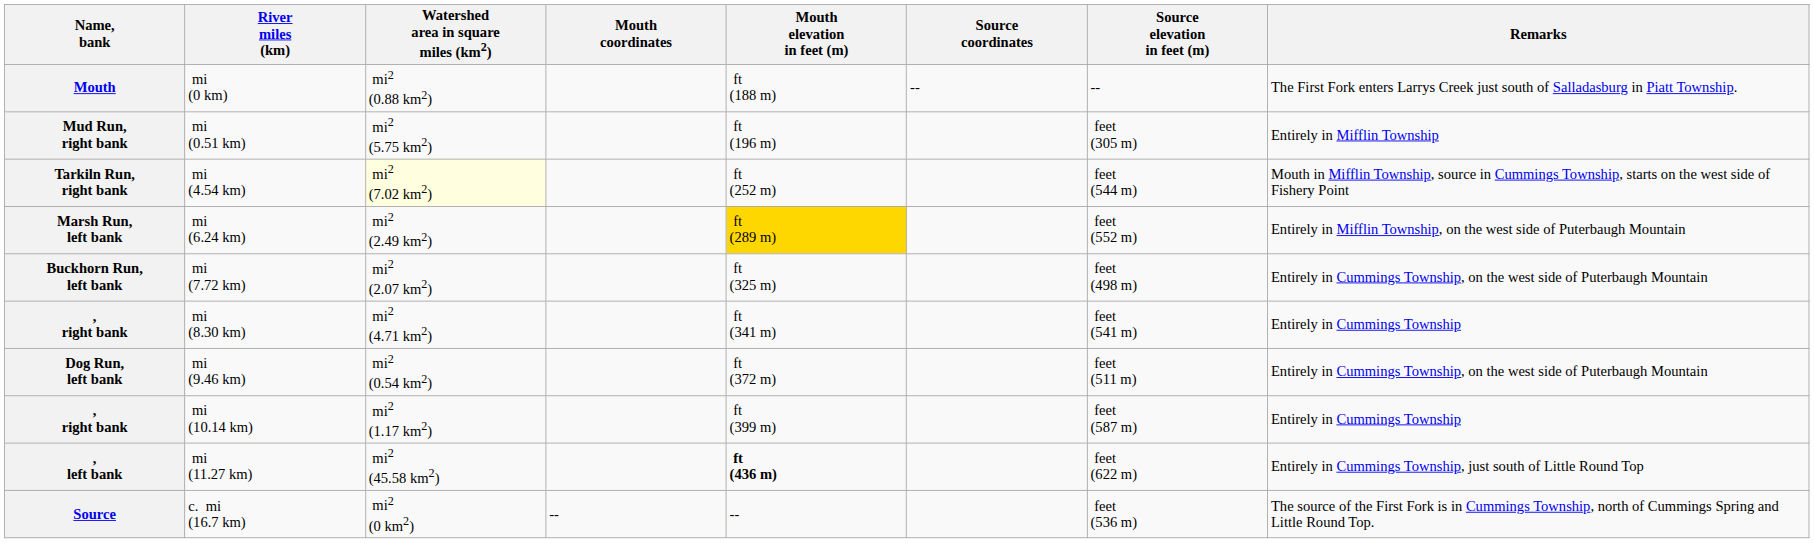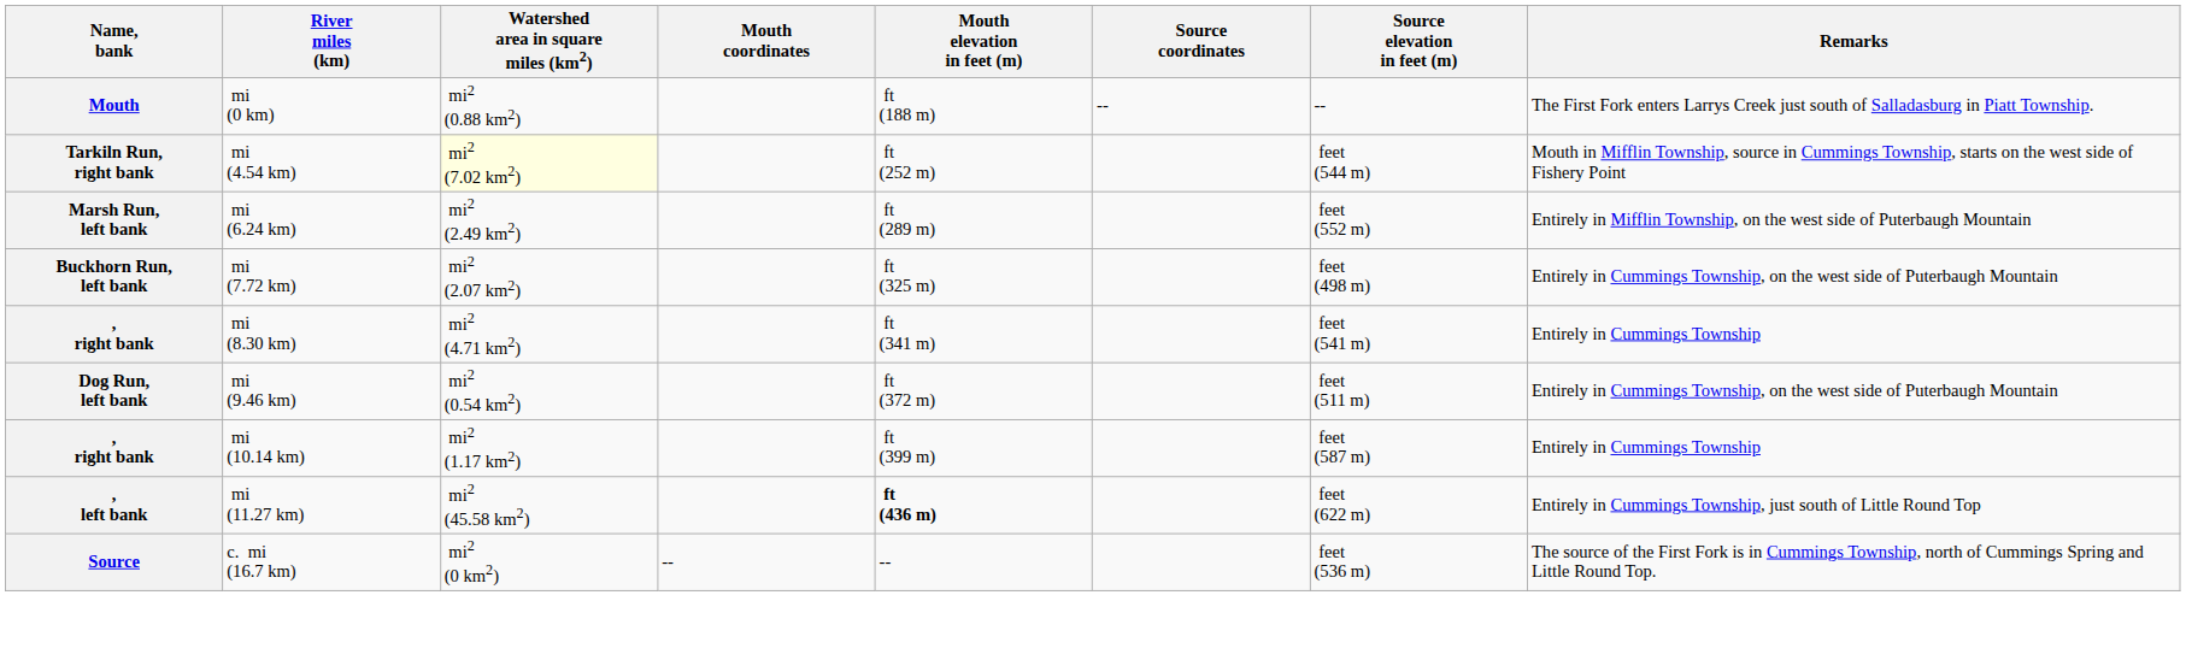- row: Mud Run, right bank | mi (0.51 km) | mi2 (5.75 km2) | ft (196 m) | feet (305 m) | Entirely in Mifflin Township
Marsh Run, left bank | Mouth elevation in feet (m): gold background -> no background
